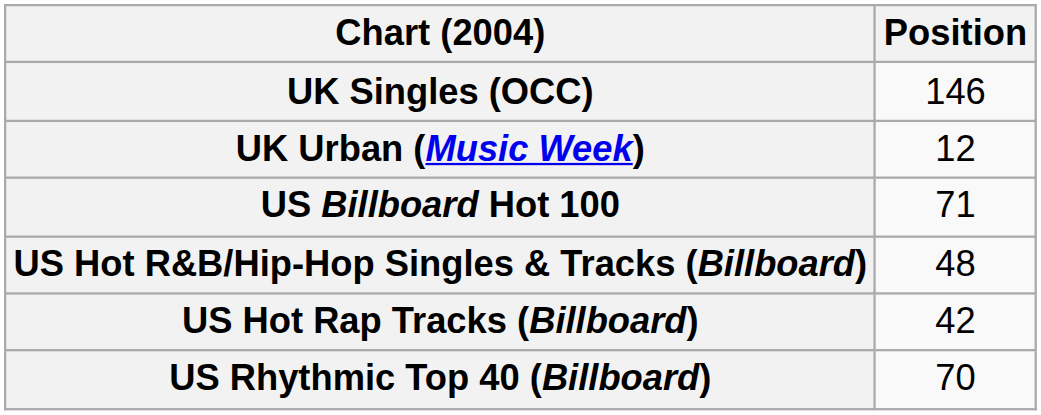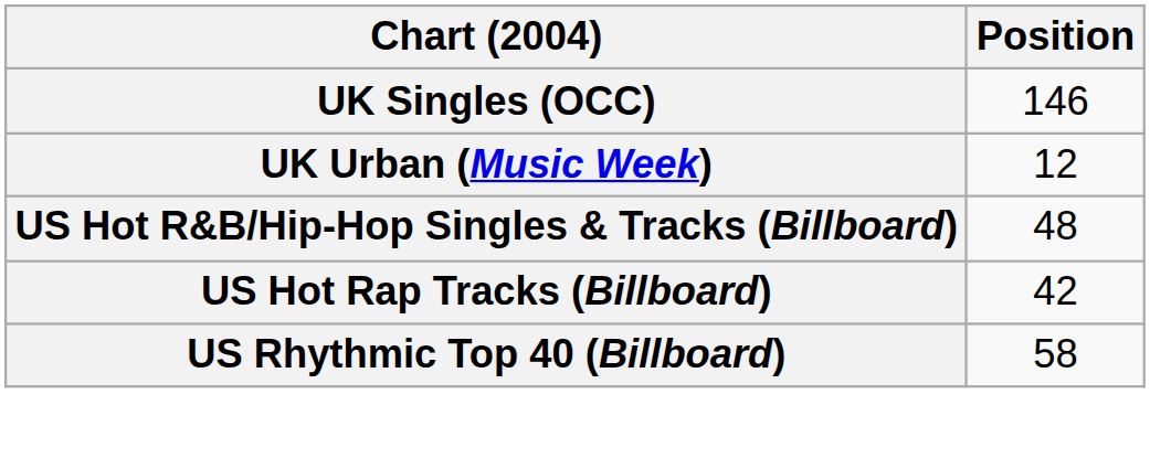- row: US Billboard Hot 100 | 71
US Rhythmic Top 40 (Billboard) | Position: 70 -> 58
